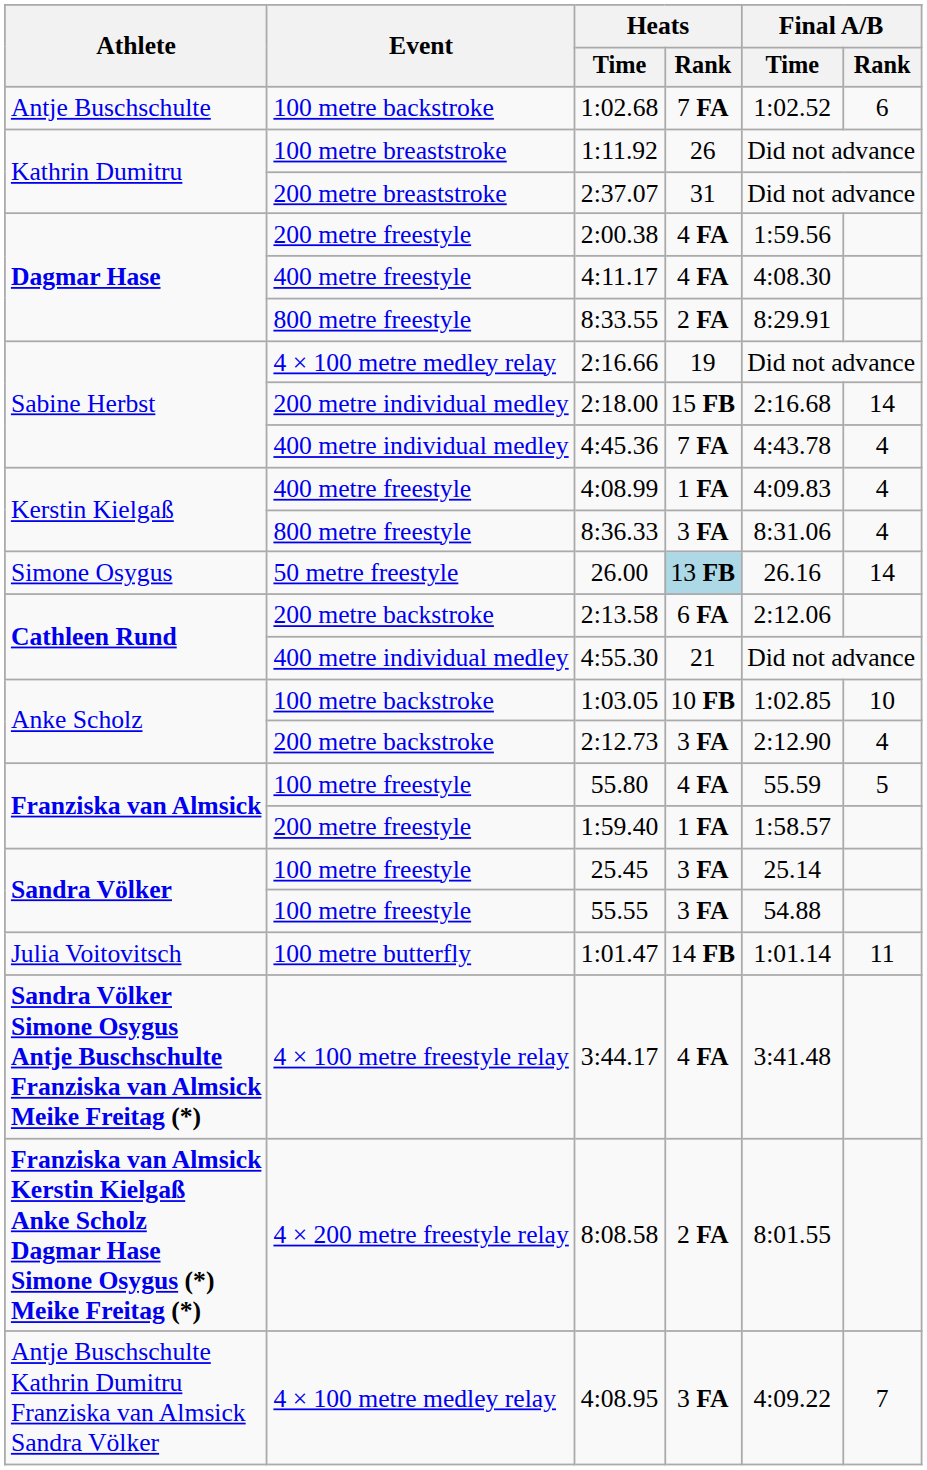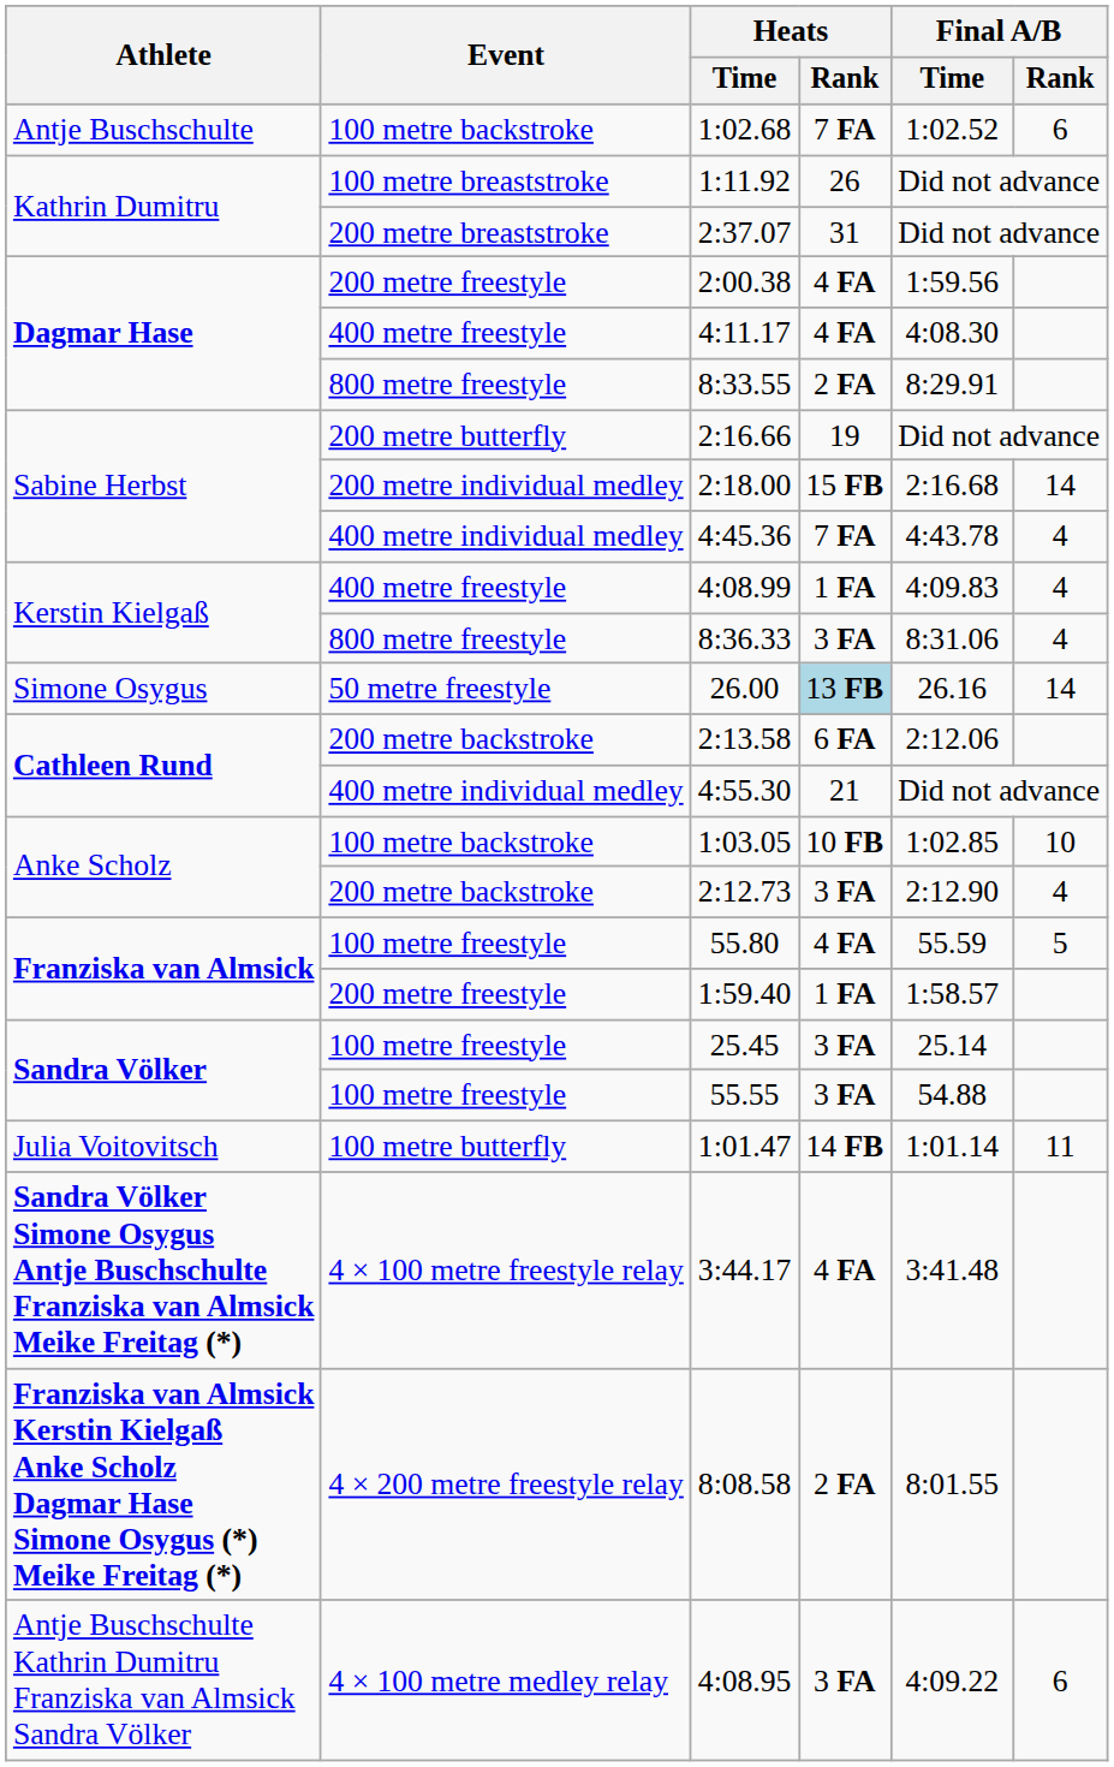2:16.66 | Event: 4 × 100 metre medley relay -> 200 metre butterfly
4:08.95 | Final A/B / Rank: 7 -> 6
